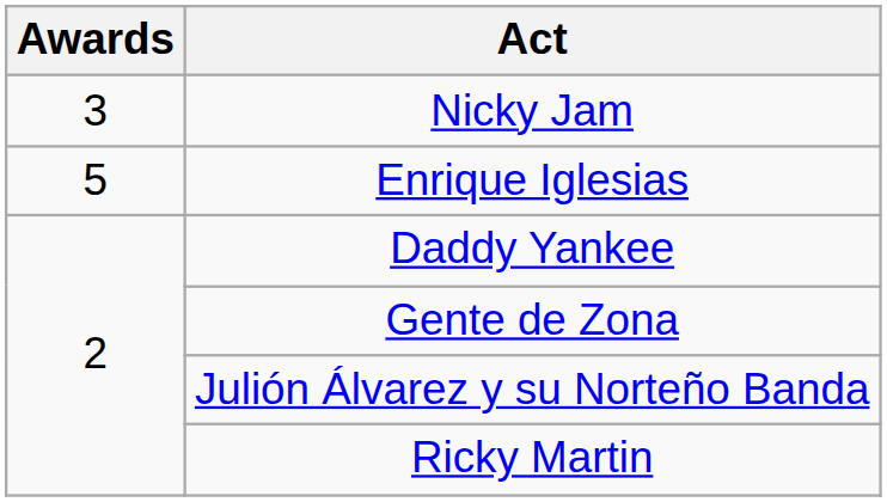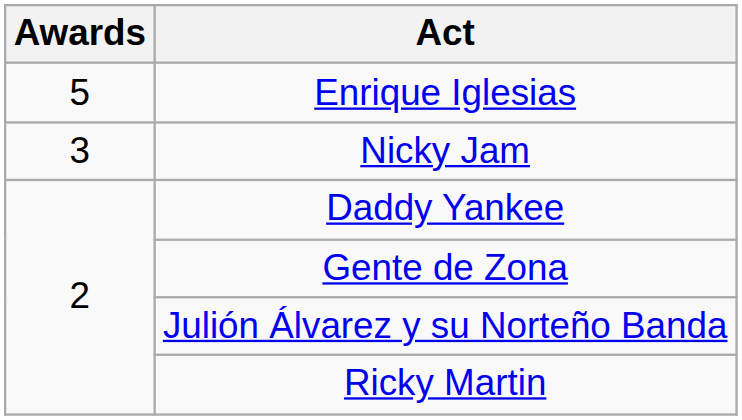rows swapped: Enrique Iglesias <-> Nicky Jam
